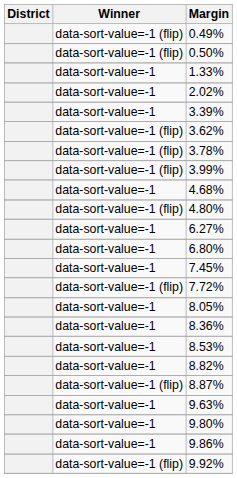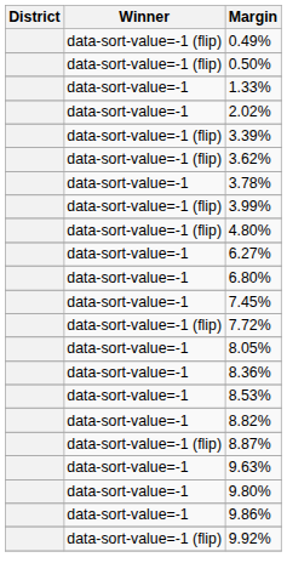3.39% | Winner: data-sort-value=-1 -> data-sort-value=-1 (flip)
3.78% | Winner: data-sort-value=-1 (flip) -> data-sort-value=-1
- row: data-sort-value=-1 | 4.68%
